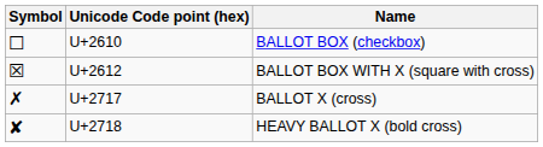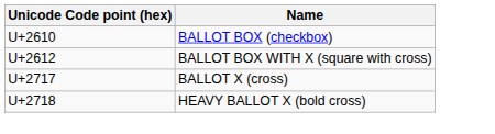- column: Symbol | ☐ | ☒ | ✗ | ✘
